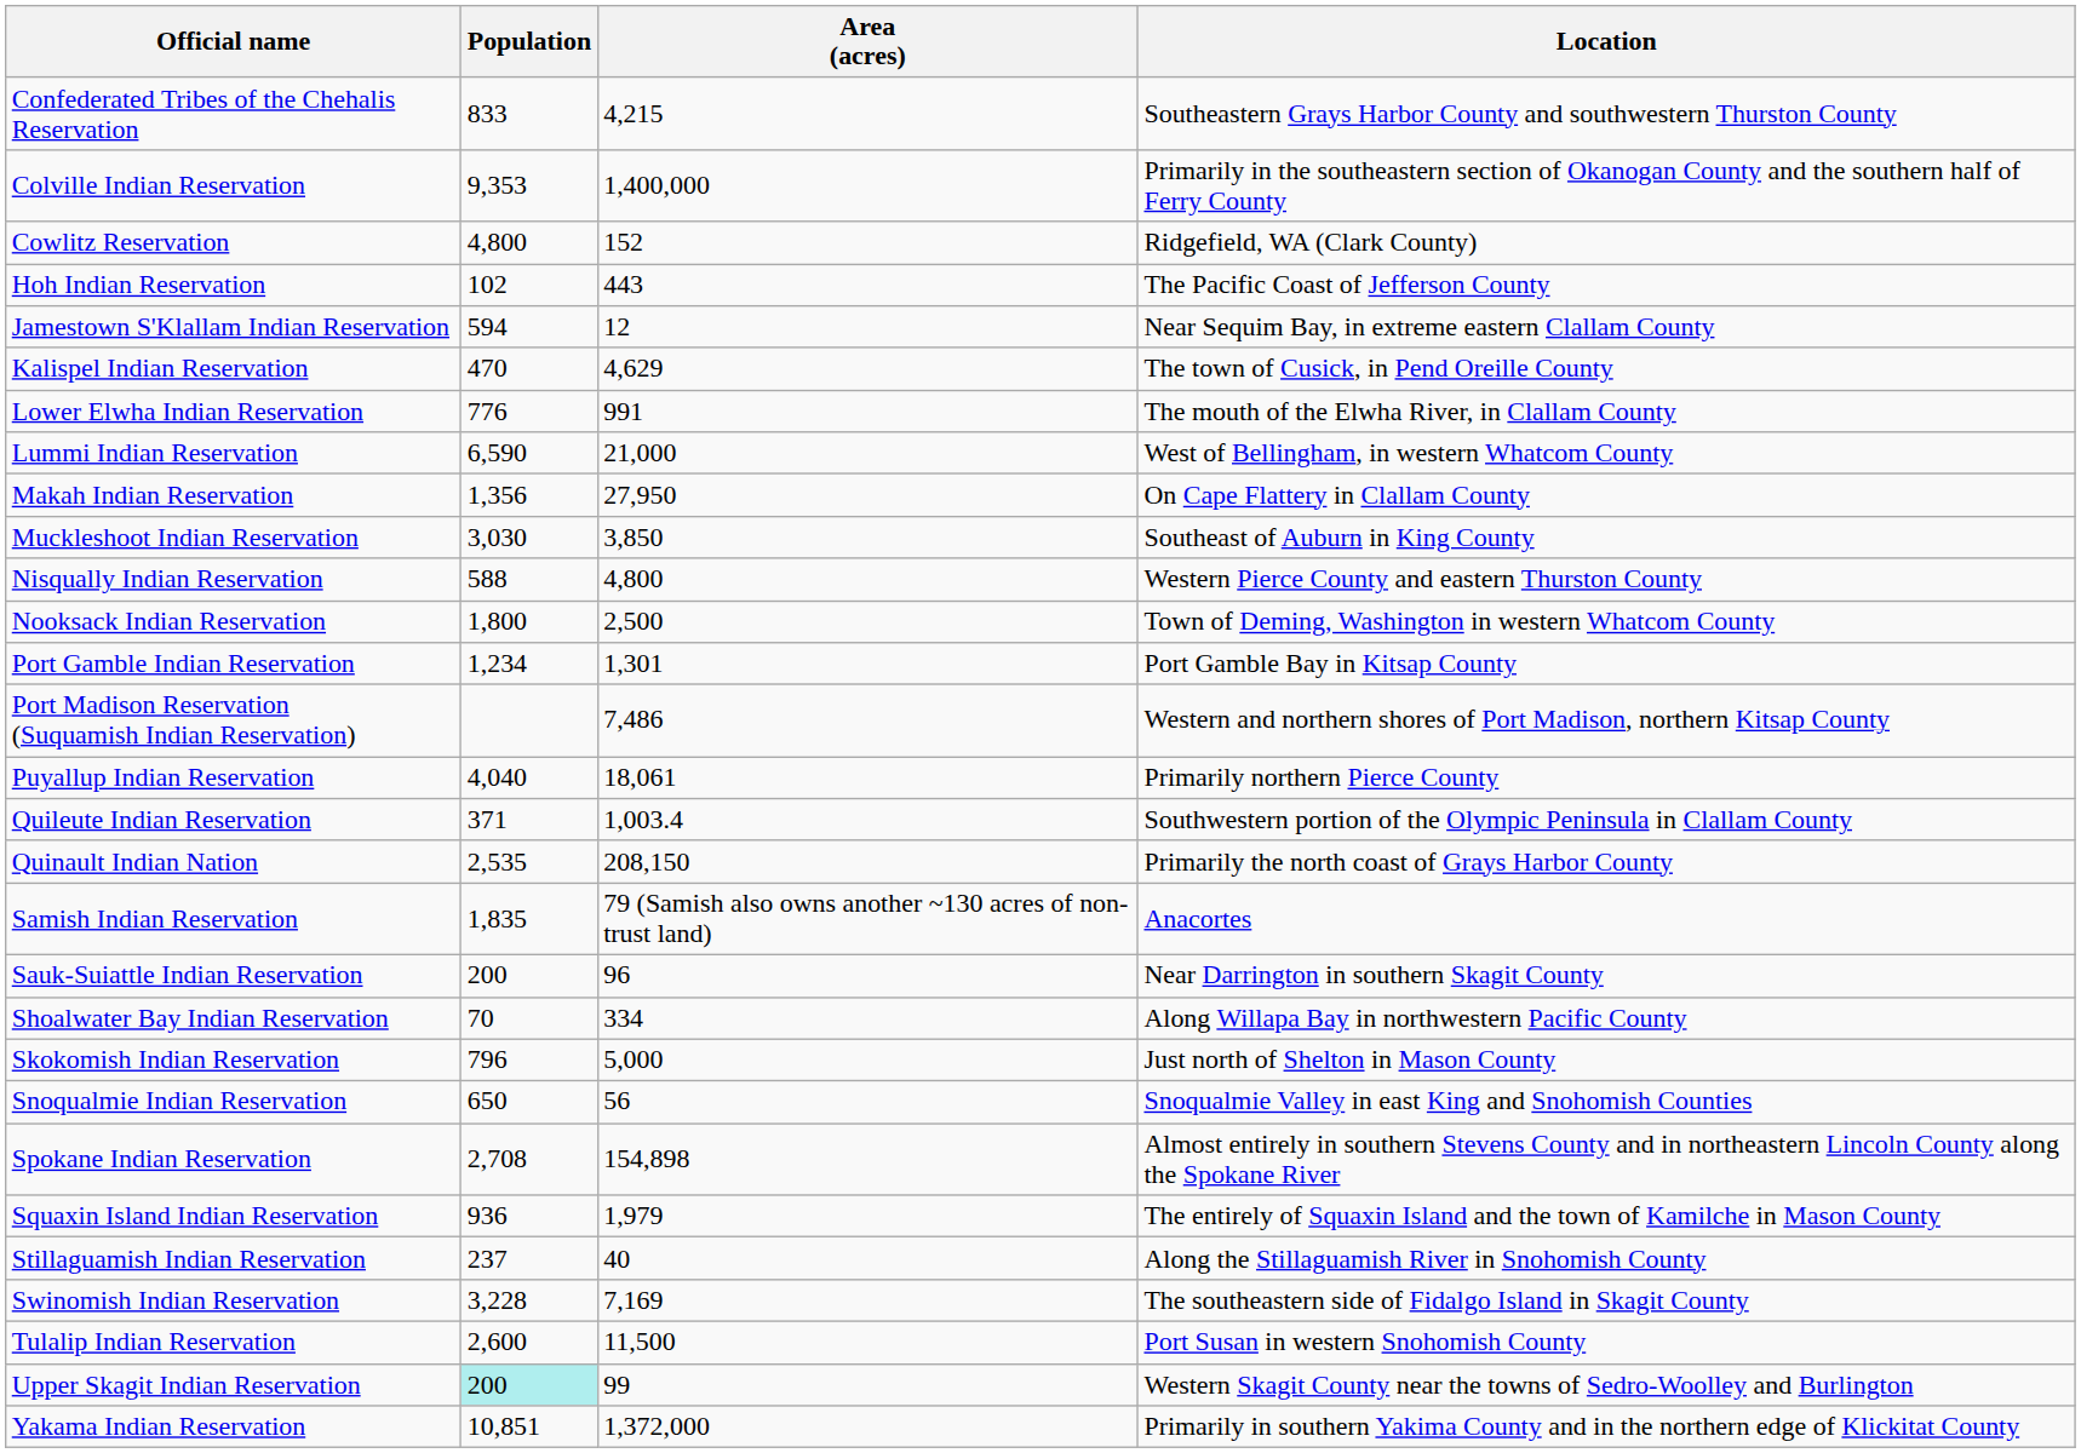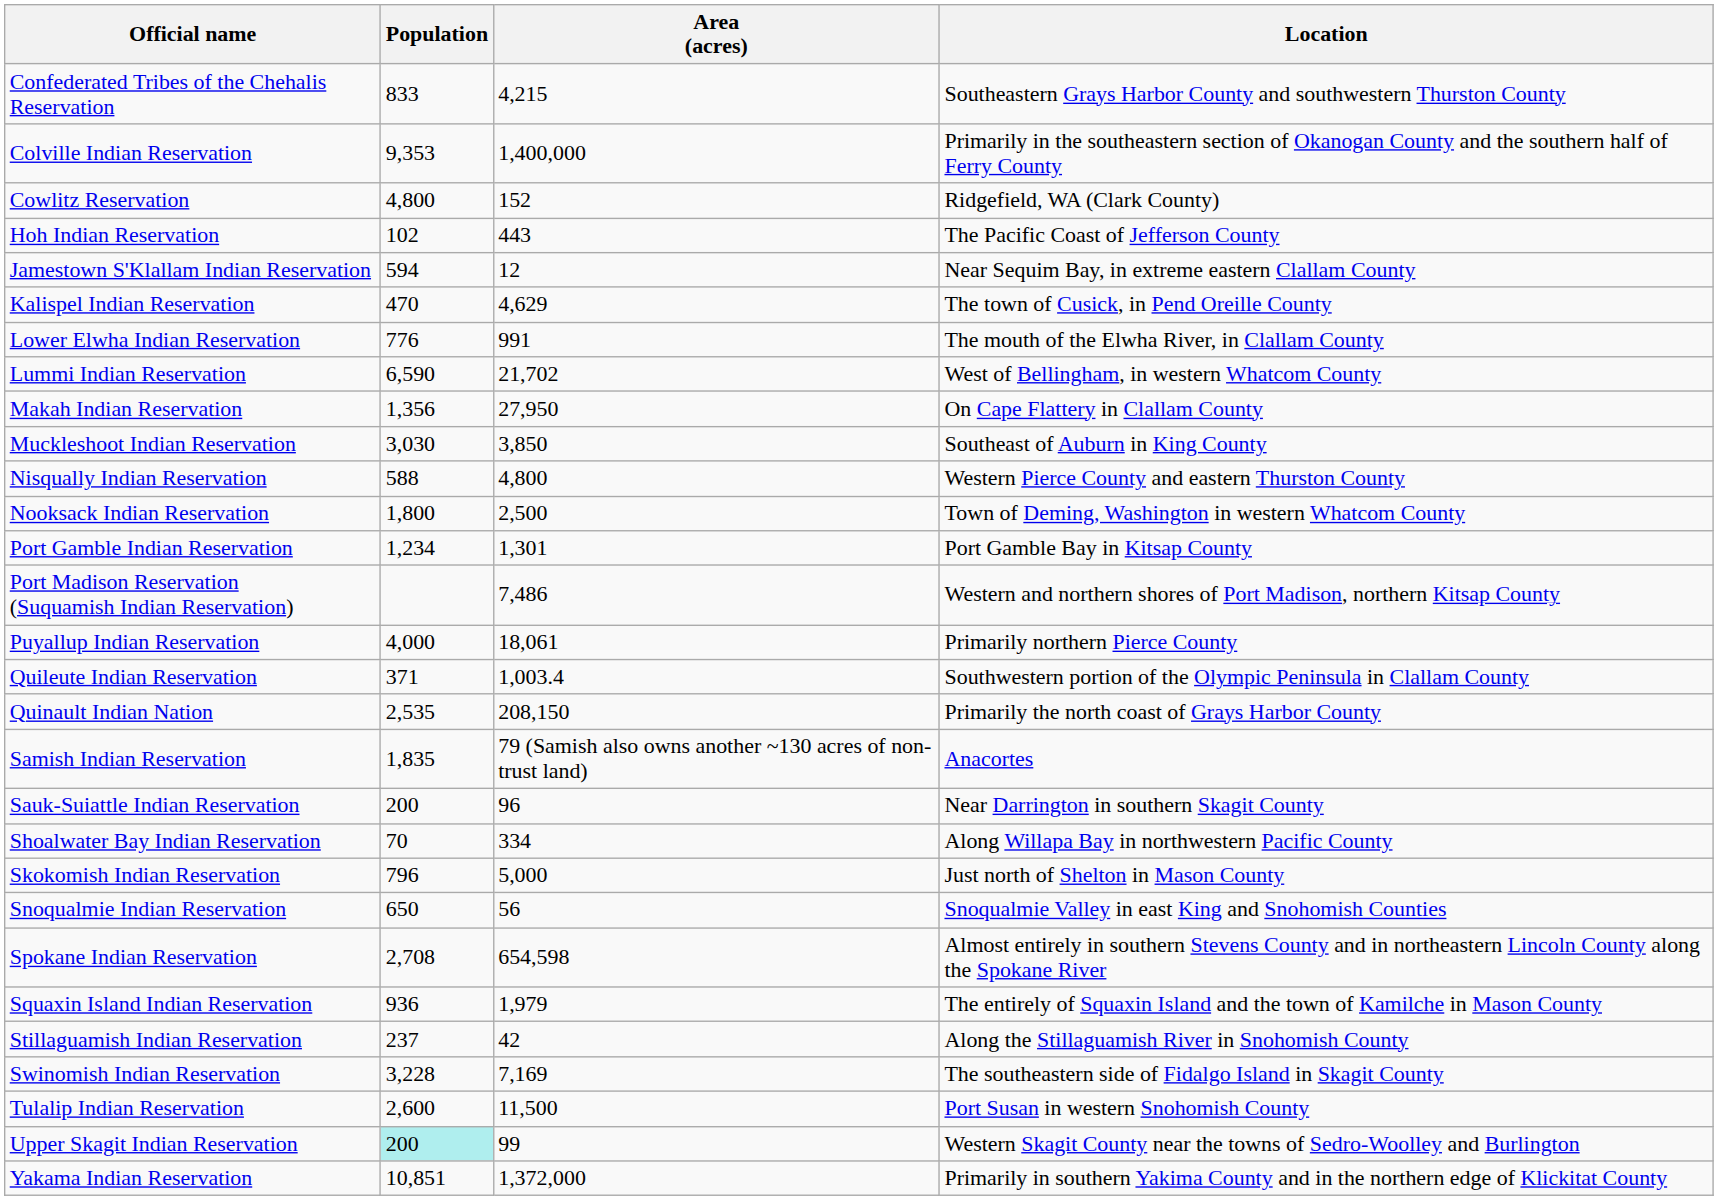Lummi Indian Reservation | Area (acres): 21,000 -> 21,702
Puyallup Indian Reservation | Population: 4,040 -> 4,000
Spokane Indian Reservation | Area (acres): 154,898 -> 654,598
Stillaguamish Indian Reservation | Area (acres): 40 -> 42
